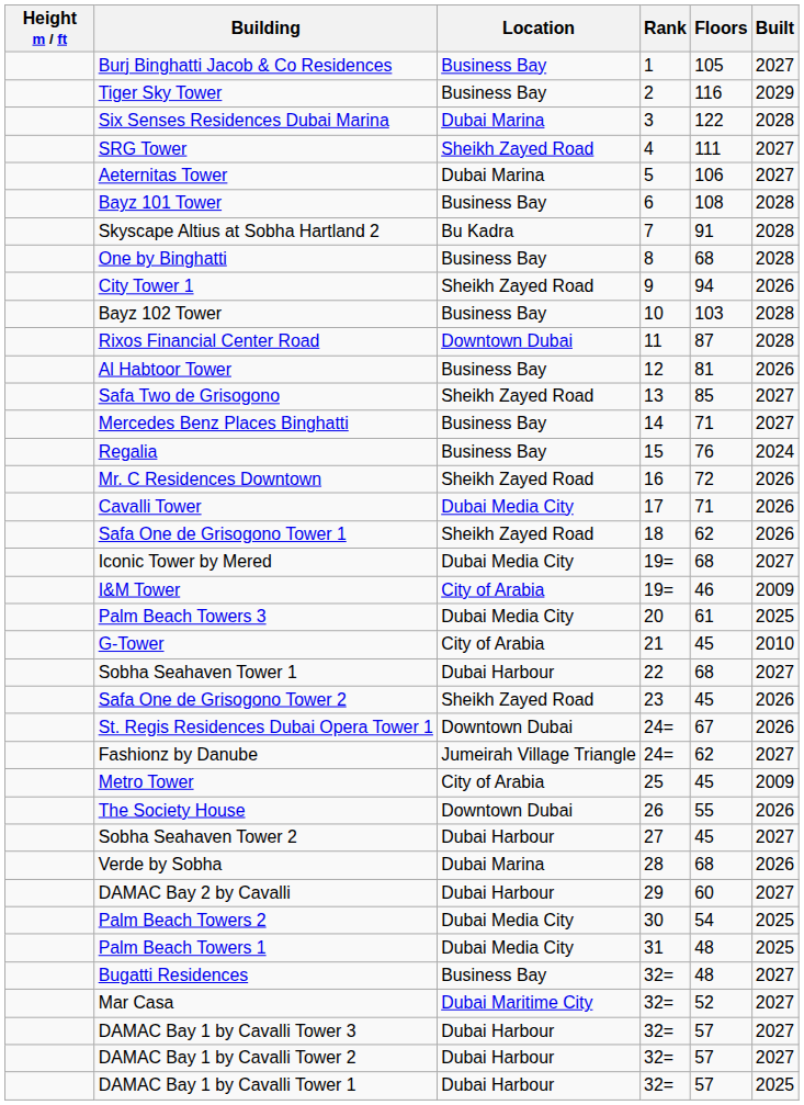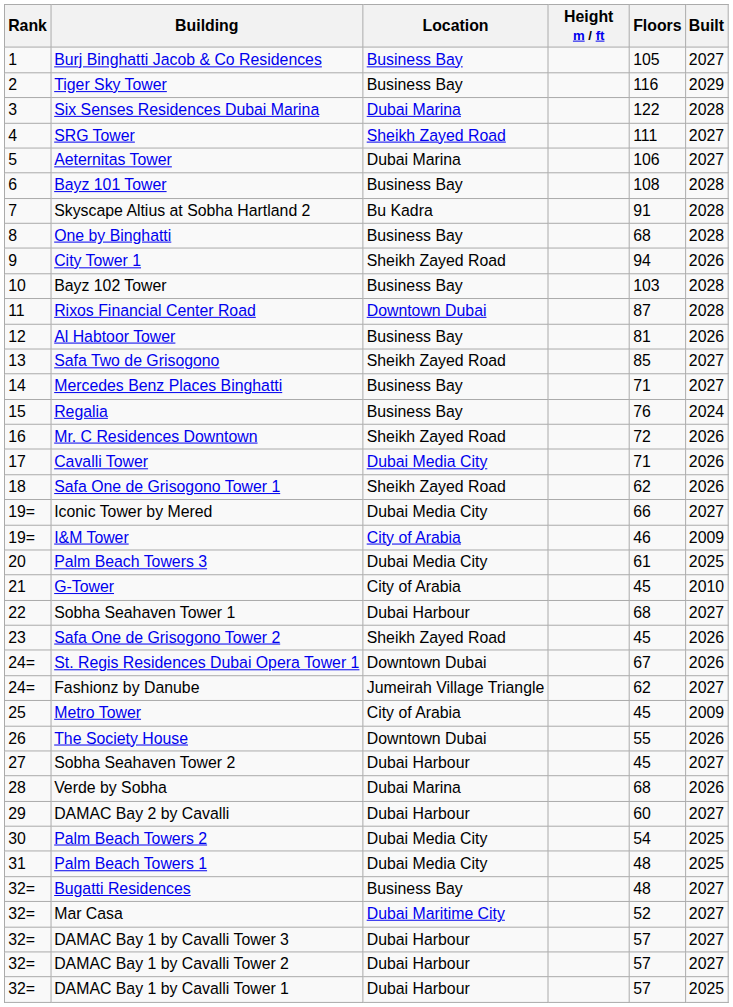columns swapped: Rank <-> Height m / ft
Iconic Tower by Mered | Floors: 68 -> 66
